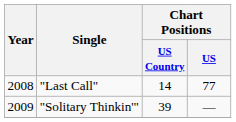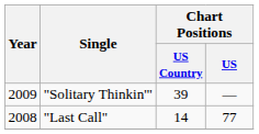rows swapped: "Last Call" <-> "Solitary Thinkin'"
